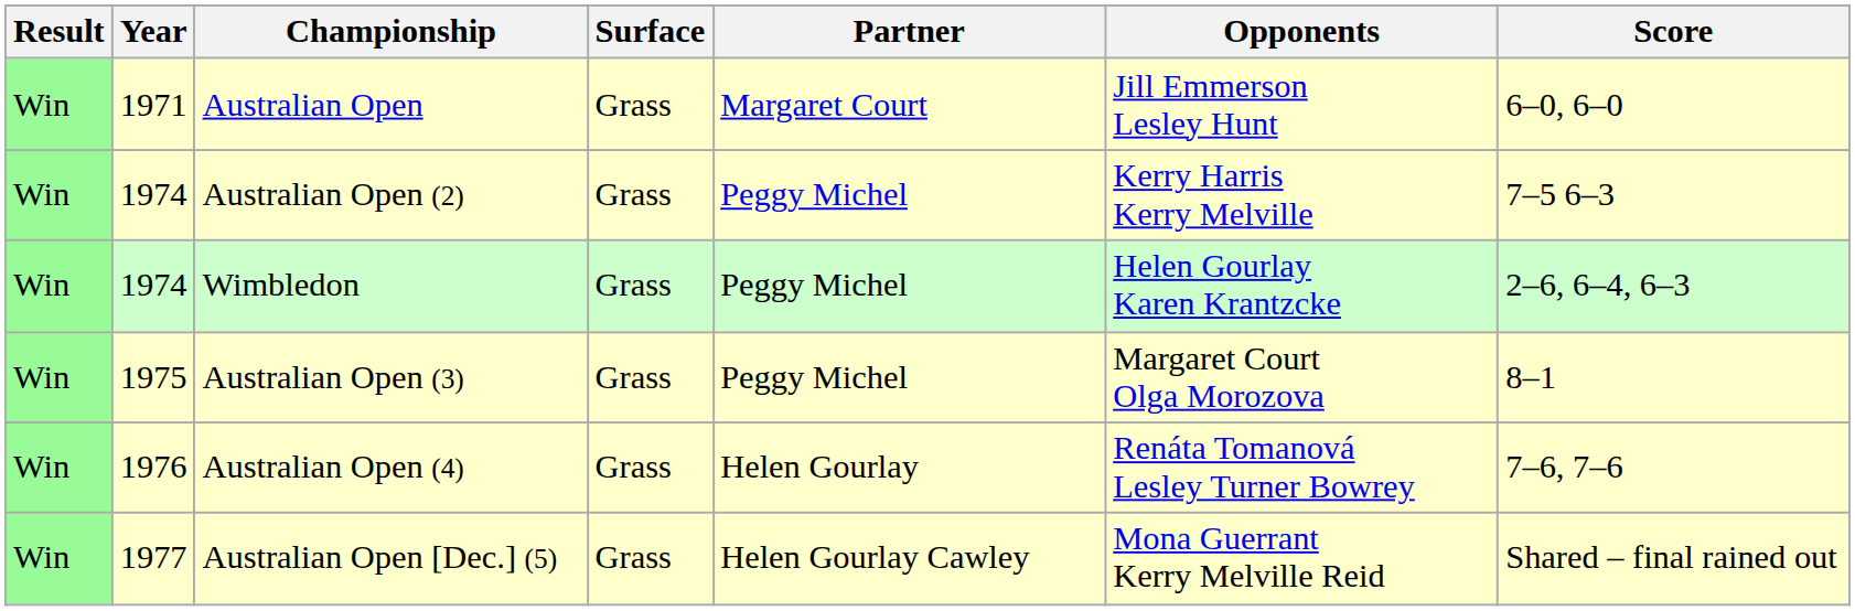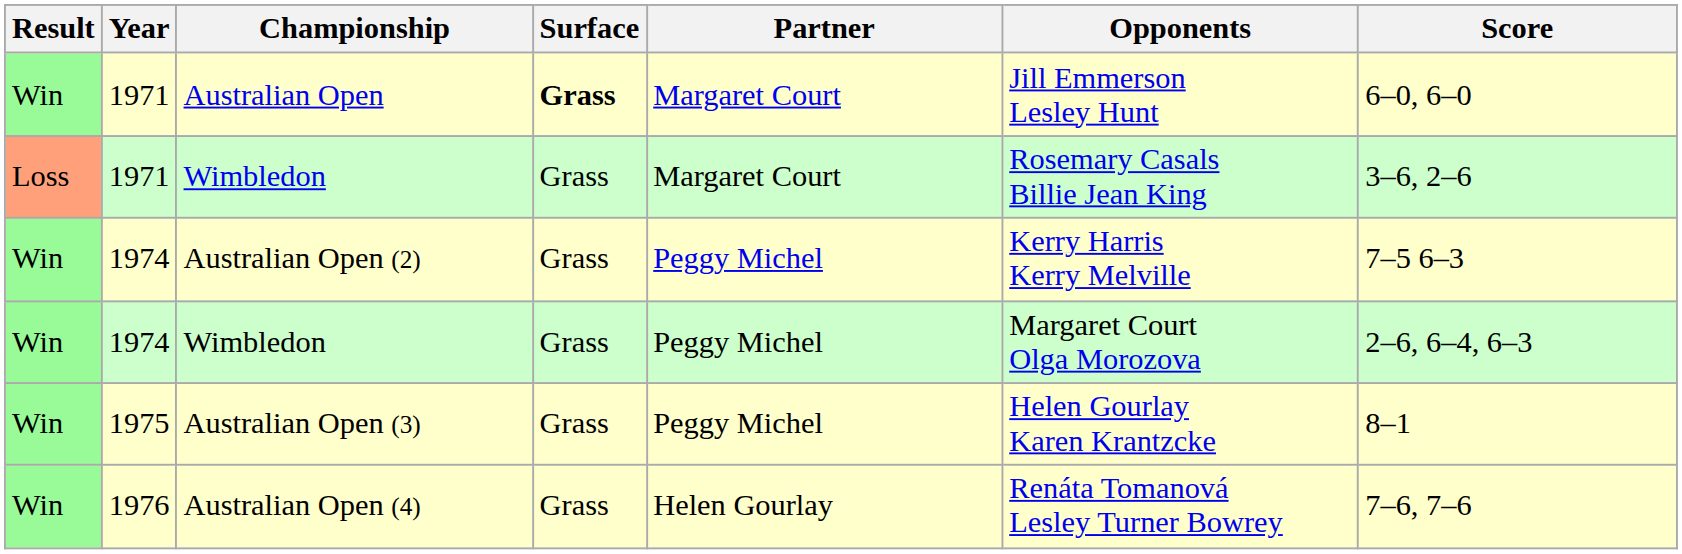Australian Open | Surface: normal -> bold
+ row: Loss | 1971 | Wimbledon | Grass | Margaret Court | Rosemary Casals Billie Jean King | 3–6, 2–6
1974 / Wimbledon | Opponents: Helen Gourlay Karen Krantzcke -> Margaret Court Olga Morozova
Australian Open (3) | Opponents: Margaret Court Olga Morozova -> Helen Gourlay Karen Krantzcke
- row: Win | 1977 | Australian Open [Dec.] (5) | Grass | Helen Gourlay Cawley | Mona Guerrant Kerry Melville Reid | Shared – final rained out
